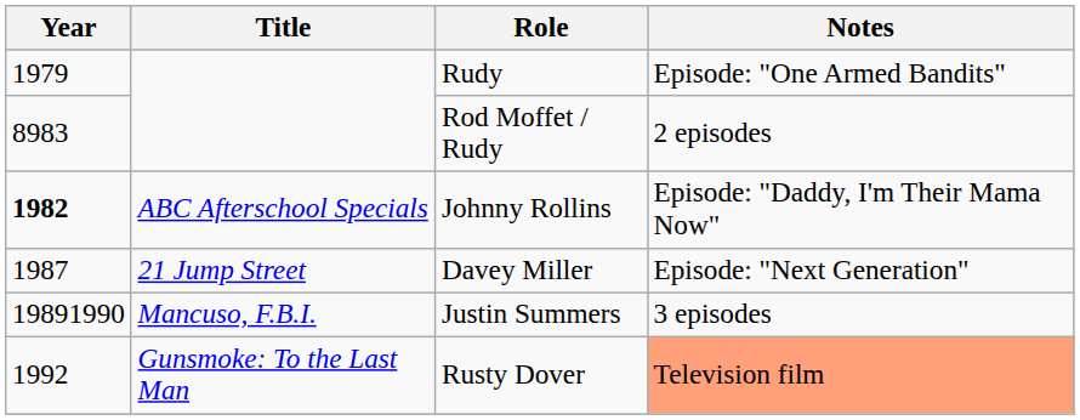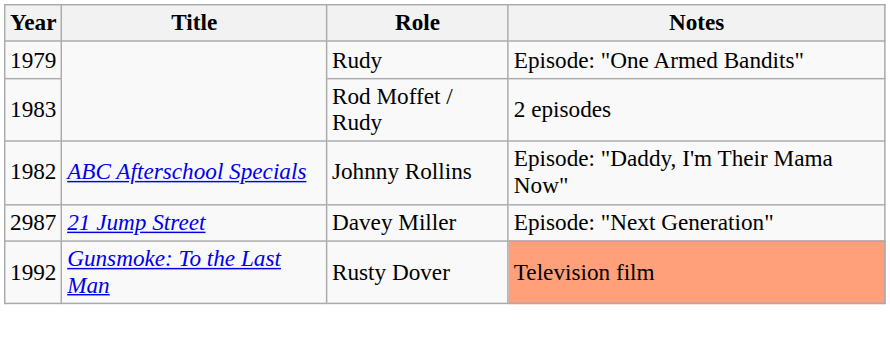Rod Moffet / Rudy | Year: 8983 -> 1983
Johnny Rollins | Year: bold -> normal
Davey Miller | Year: 1987 -> 2987
- row: 19891990 | Mancuso, F.B.I. | Justin Summers | 3 episodes
